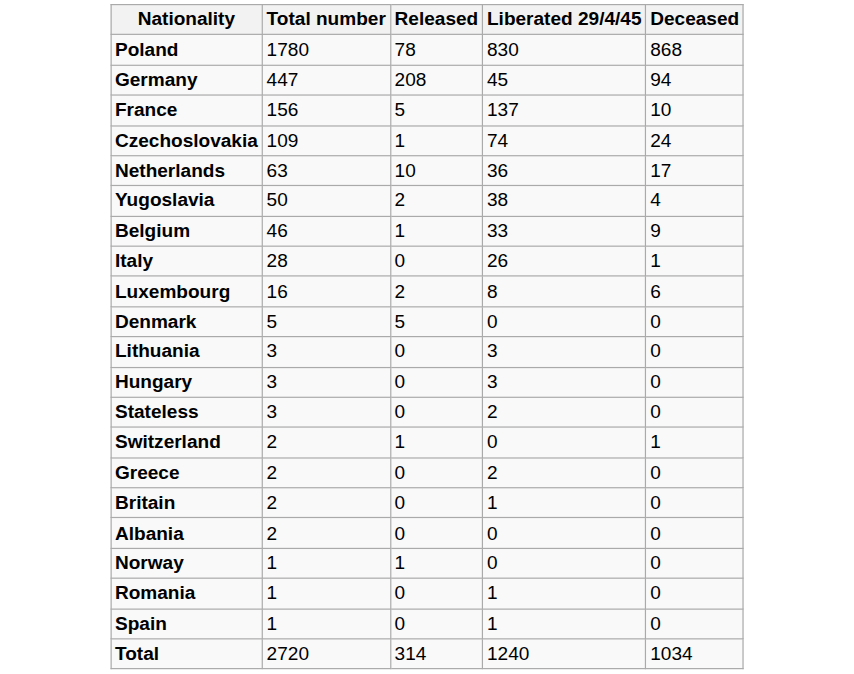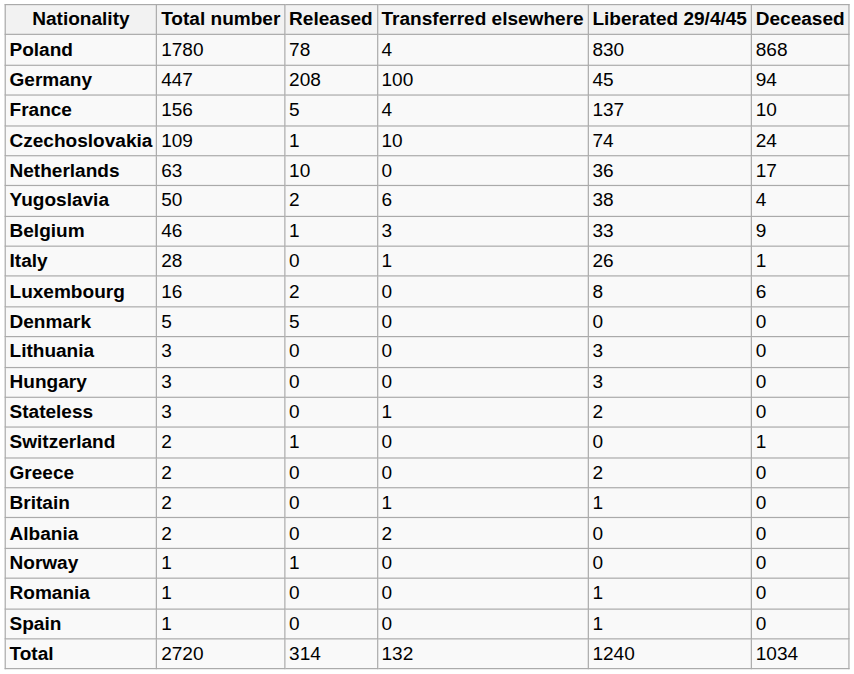+ column: Transferred elsewhere | 4 | 100 | 4 | 10 | 0 | 6 | 3 | 1 | 0 | 0 | 0 | 0 | 1 | 0 | 0 | 1 | 2 | 0 | 0 | 0 | 132
